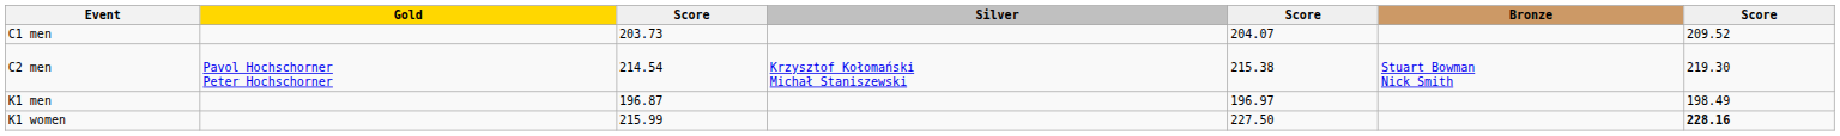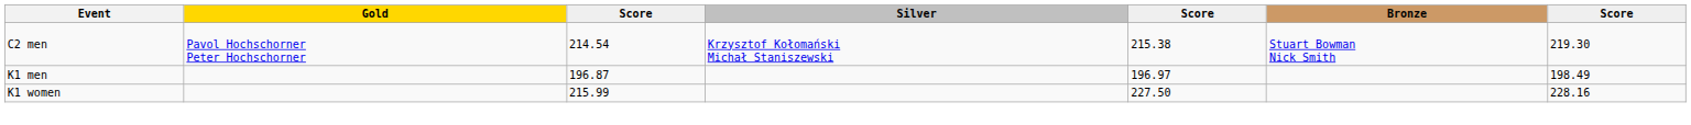- row: C1 men | 203.73 | 204.07 | 209.52
K1 women | column 7: bold -> normal
